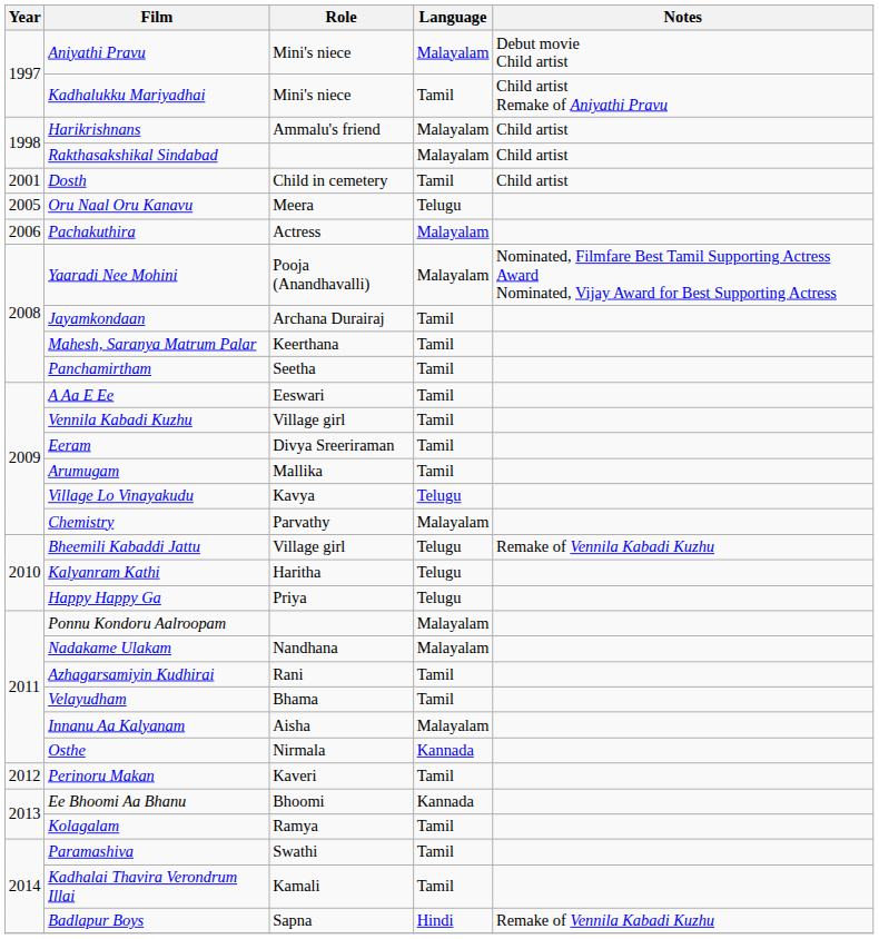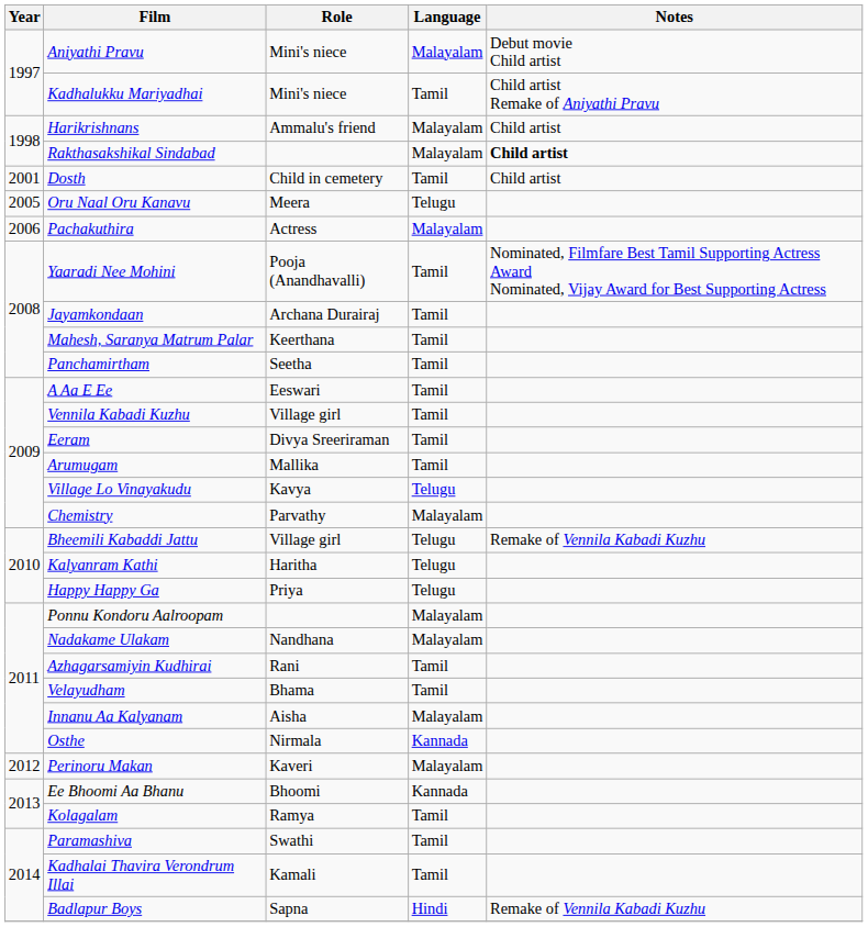Rakthasakshikal Sindabad | Notes: normal -> bold
Yaaradi Nee Mohini | Language: Malayalam -> Tamil
Perinoru Makan | Language: Tamil -> Malayalam
